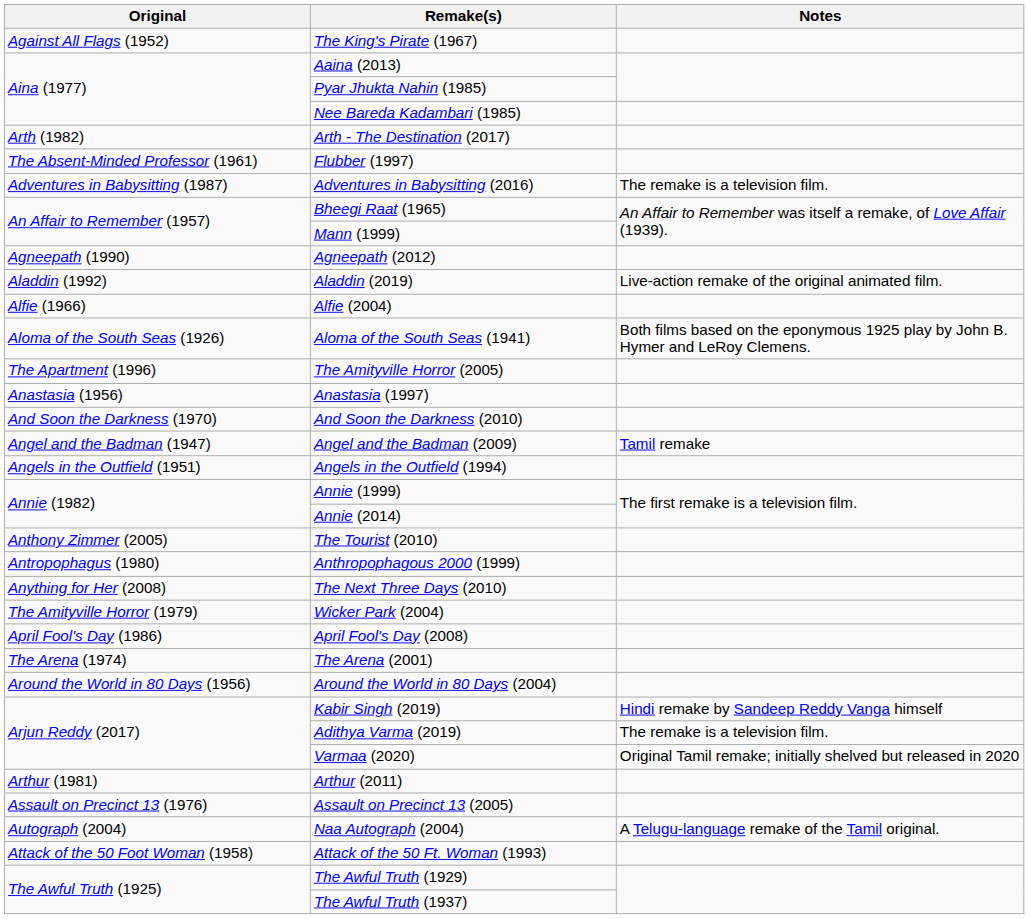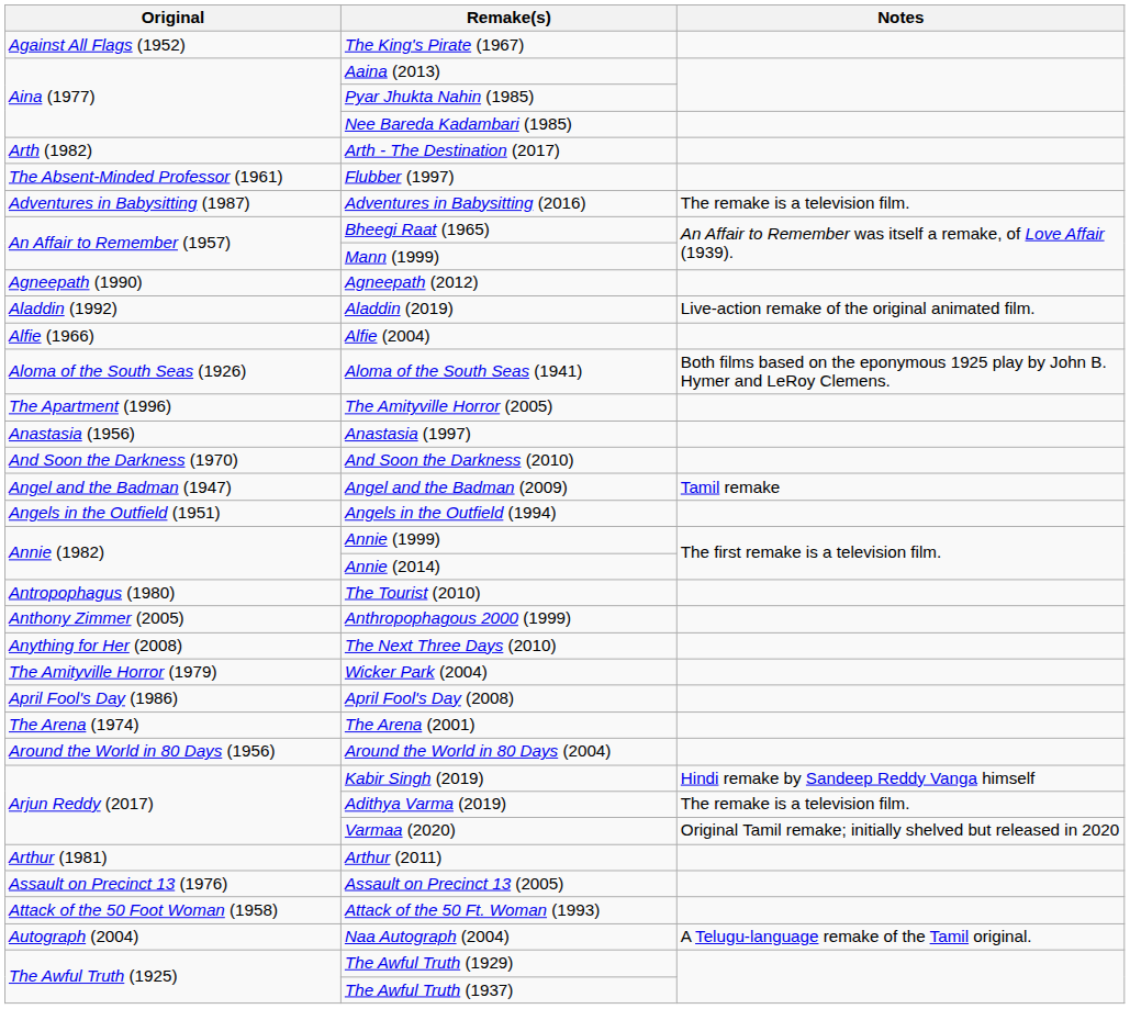The Tourist (2010) | Original: Anthony Zimmer (2005) -> Antropophagus (1980)
Anthropophagous 2000 (1999) | Original: Antropophagus (1980) -> Anthony Zimmer (2005)
rows swapped: Attack of the 50 Ft. Woman (1993) <-> Naa Autograph (2004)
